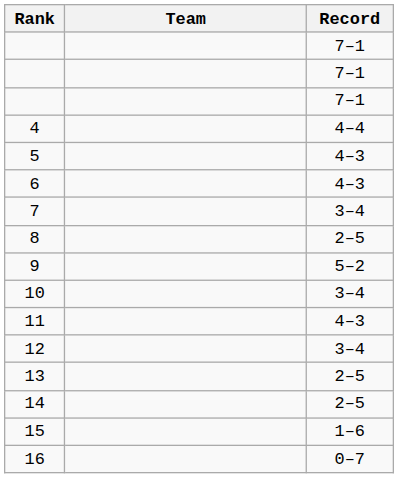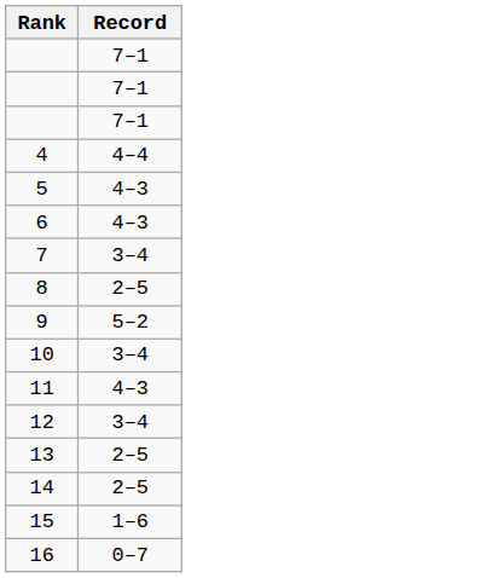- column: Team
